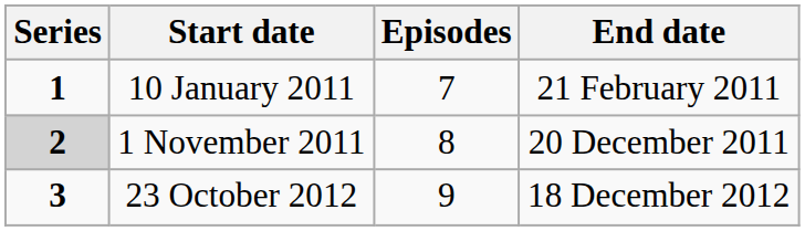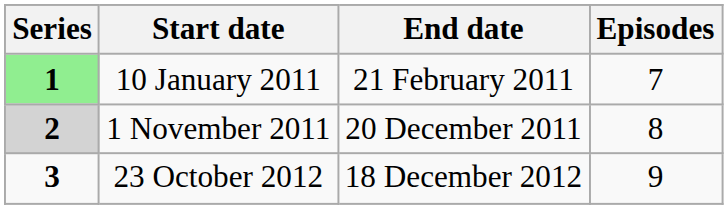columns swapped: End date <-> Episodes
10 January 2011 | Series: no background -> lightgreen background
